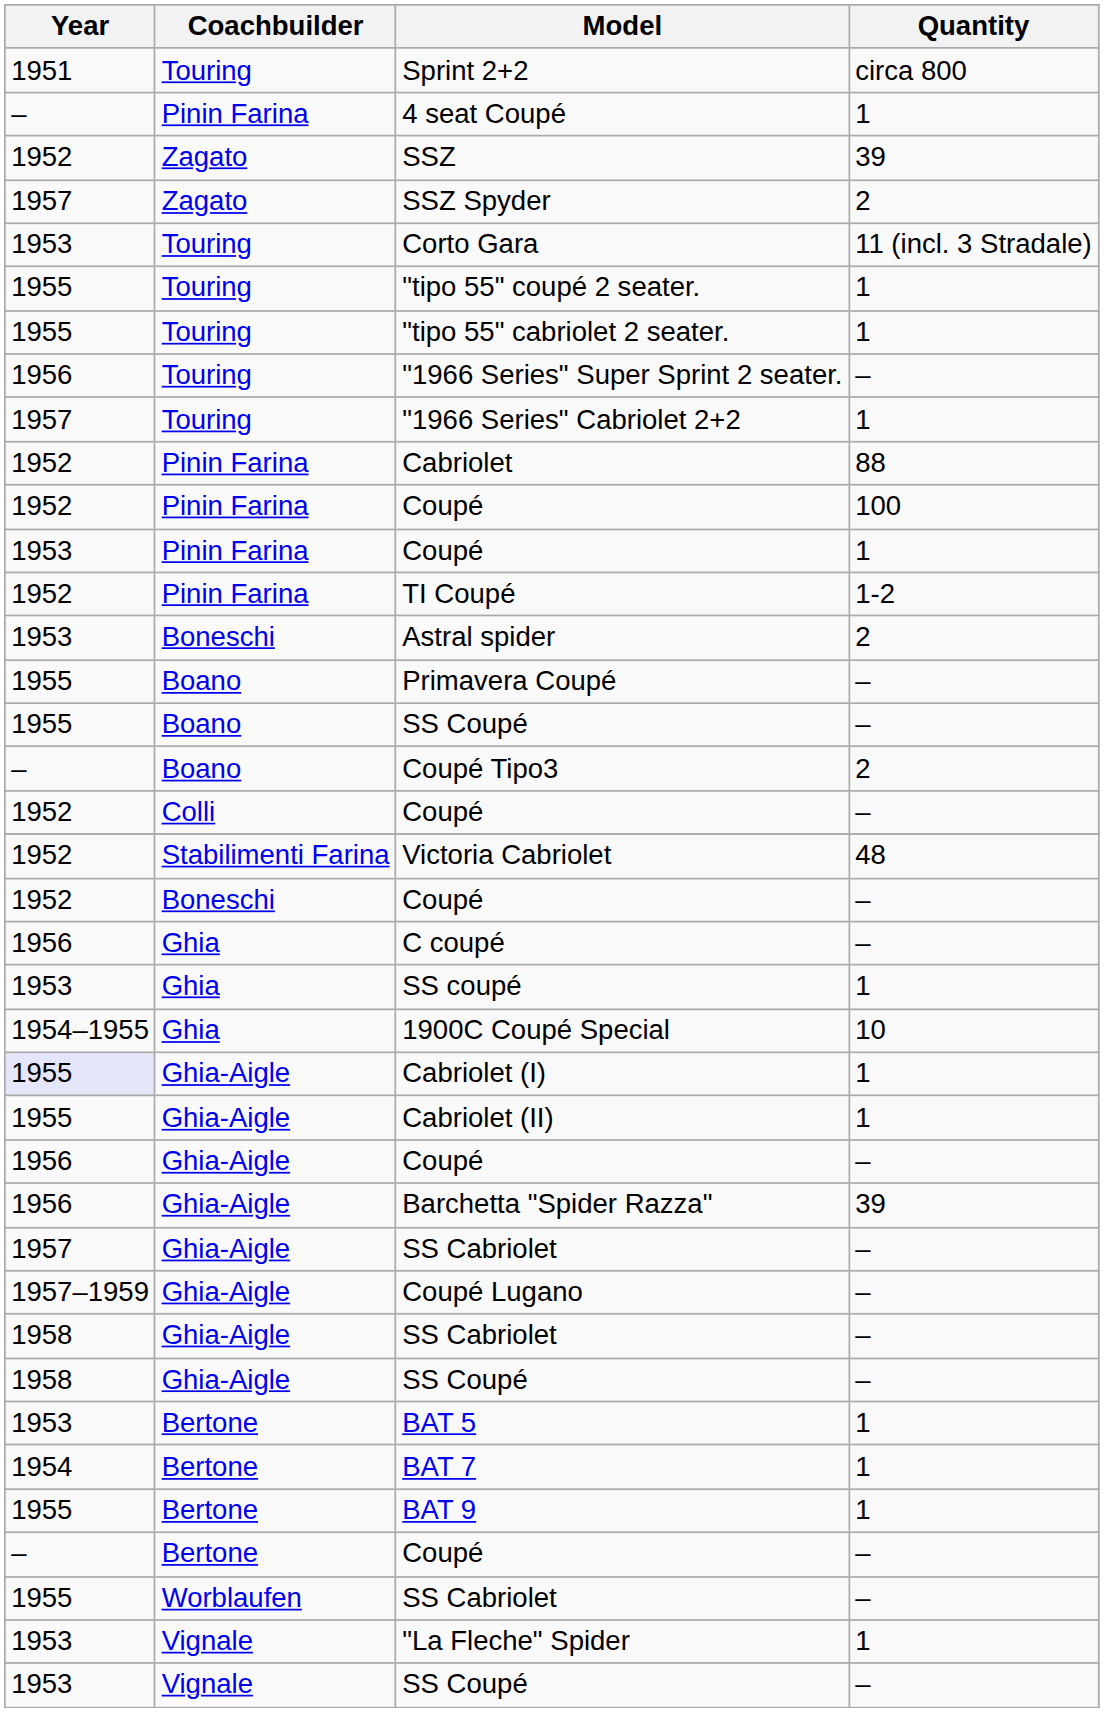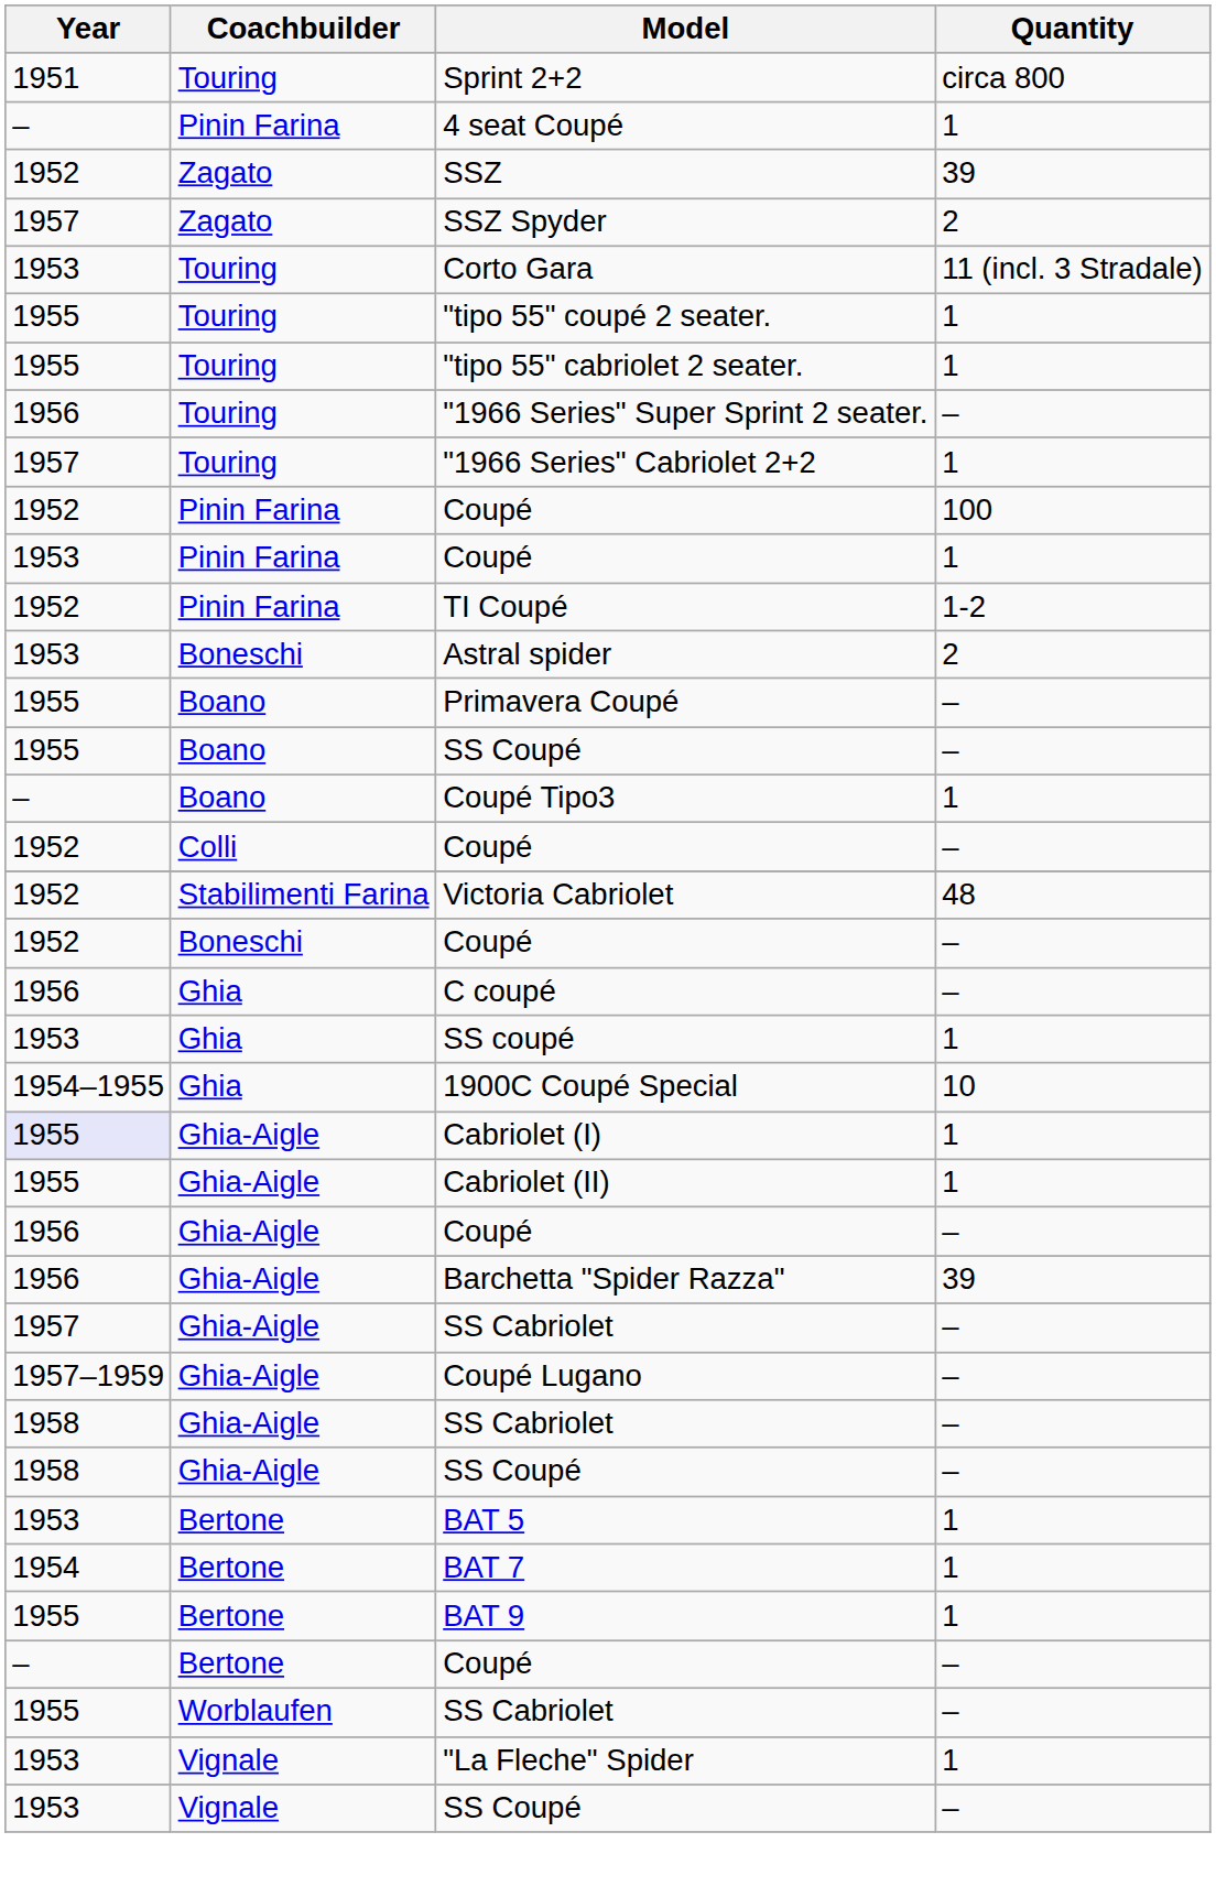- row: 1952 | Pinin Farina | Cabriolet | 88
Coupé Tipo3 | Quantity: 2 -> 1
